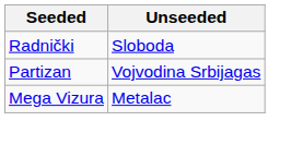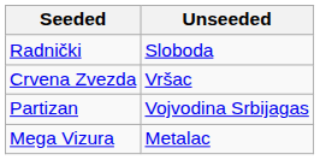+ row: Crvena Zvezda | Vršac
